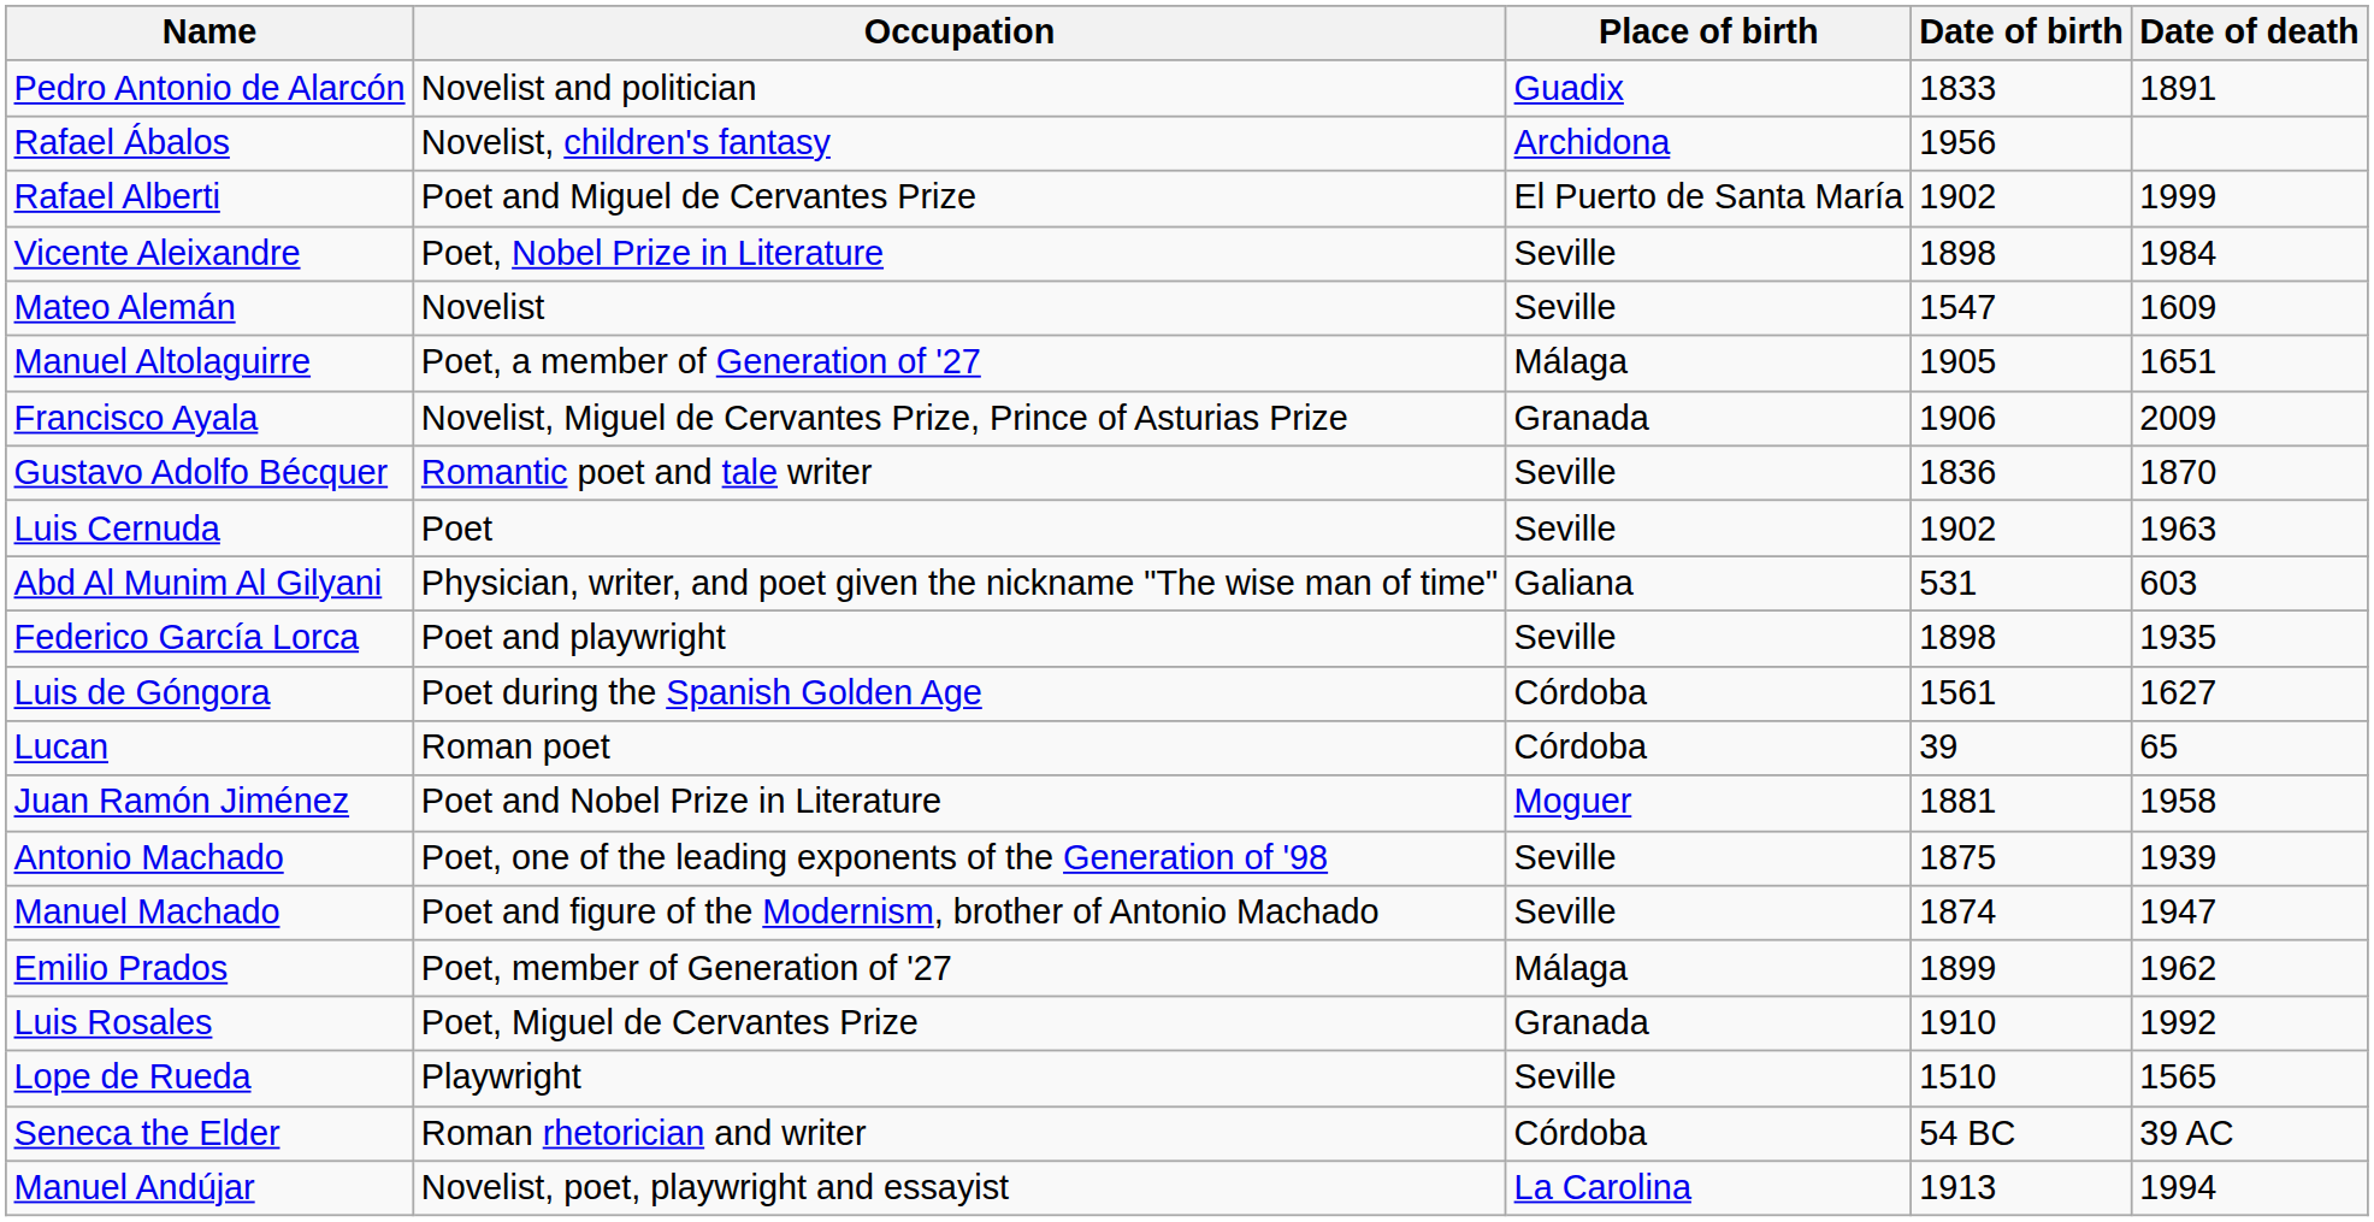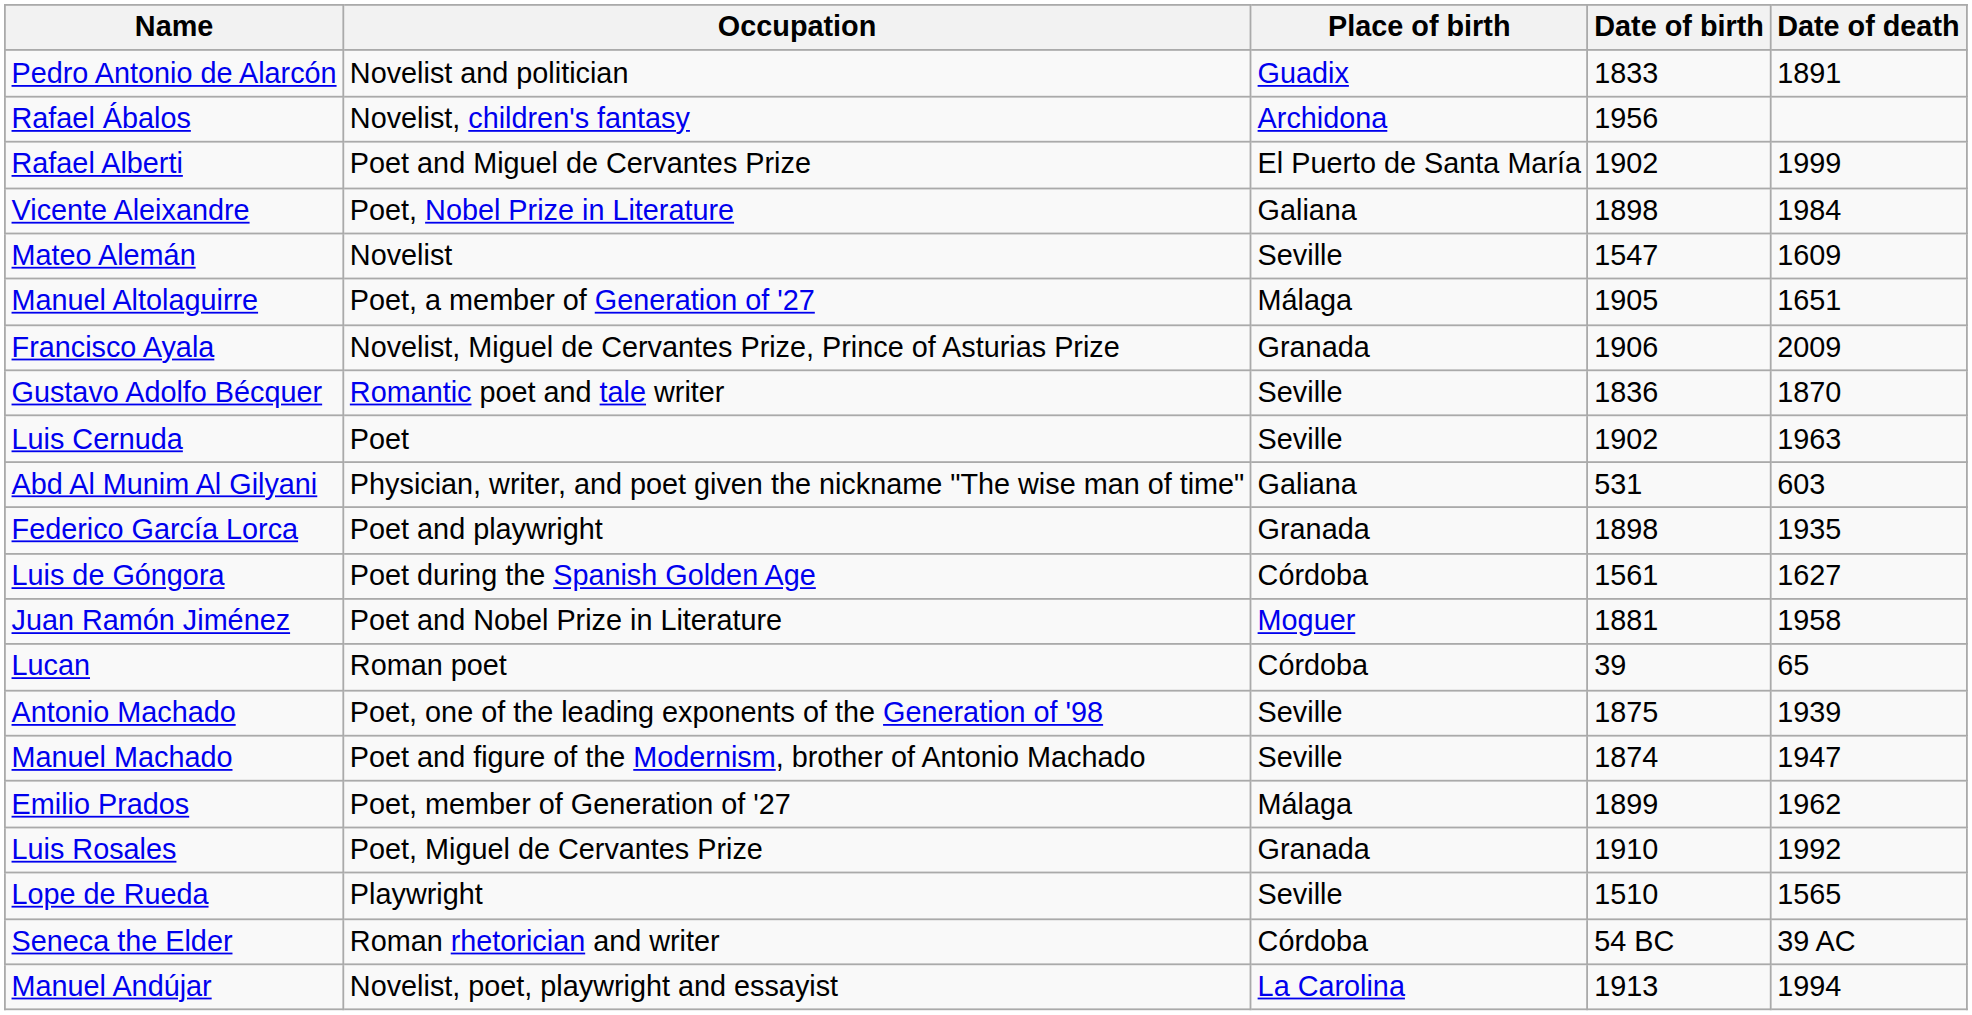Vicente Aleixandre | Place of birth: Seville -> Galiana
Federico García Lorca | Place of birth: Seville -> Granada
rows swapped: Juan Ramón Jiménez <-> Lucan
